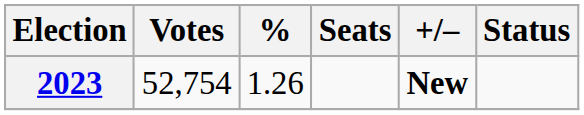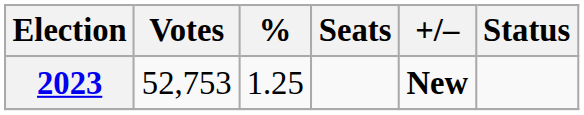2023 | Votes: 52,754 -> 52,753
2023 | %: 1.26 -> 1.25
